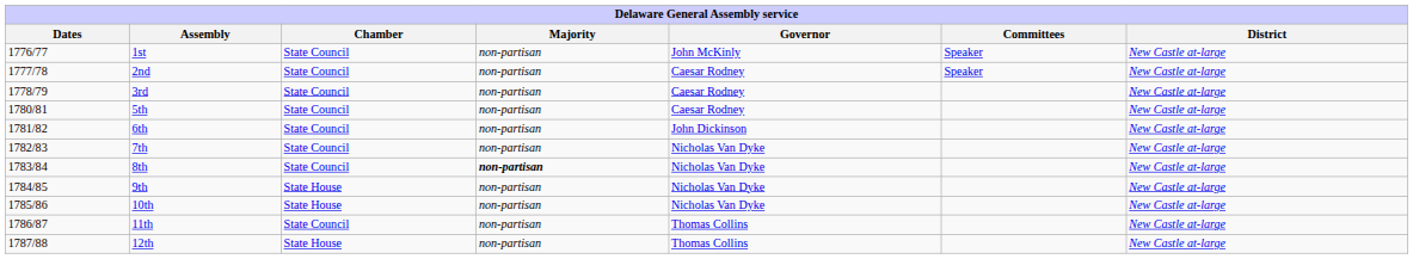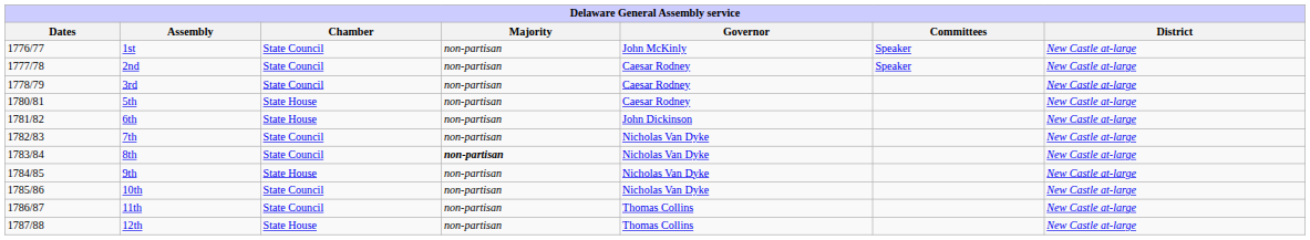5th | Chamber: State Council -> State House
6th | Chamber: State Council -> State House
10th | Chamber: State House -> State Council
